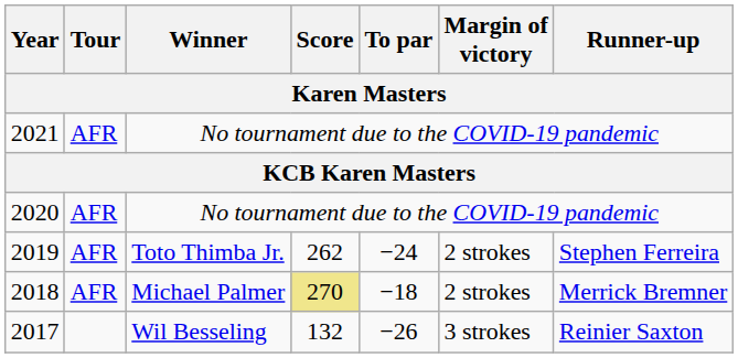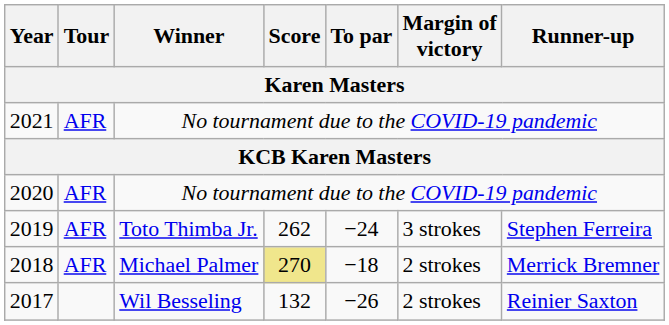2019 | Margin of victory: 2 strokes -> 3 strokes
2017 | Margin of victory: 3 strokes -> 2 strokes
